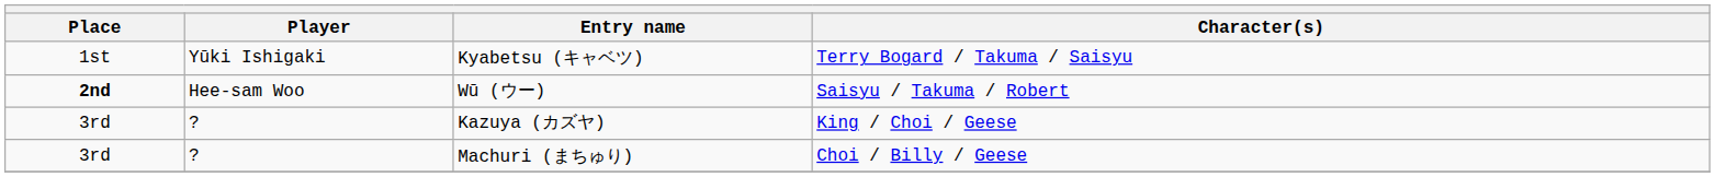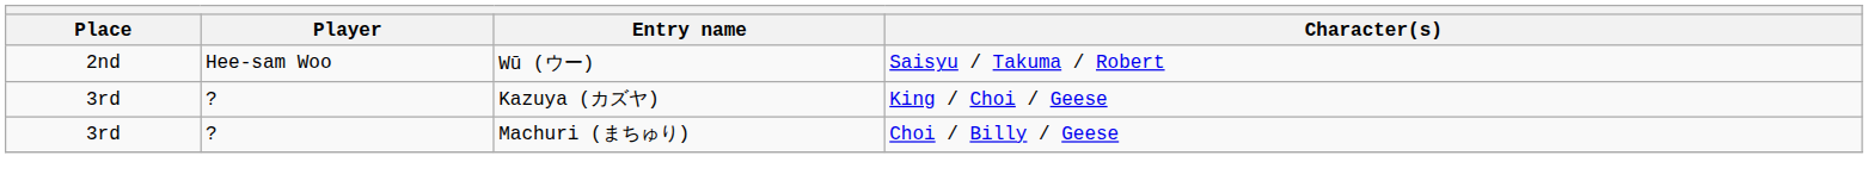- row: 1st | Yūki Ishigaki | Kyabetsu (キャベツ) | Terry Bogard / Takuma / Saisyu
Wū (ウー) | Place: bold -> normal
